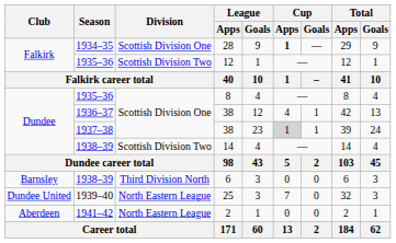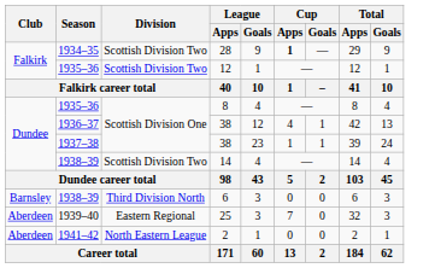28 | Division: Scottish Division One -> Scottish Division Two
1937–38 / 38 | Cup / Apps: lightgrey background -> no background
25 | Club: Dundee United -> Aberdeen
25 | Division: North Eastern League -> Eastern Regional
